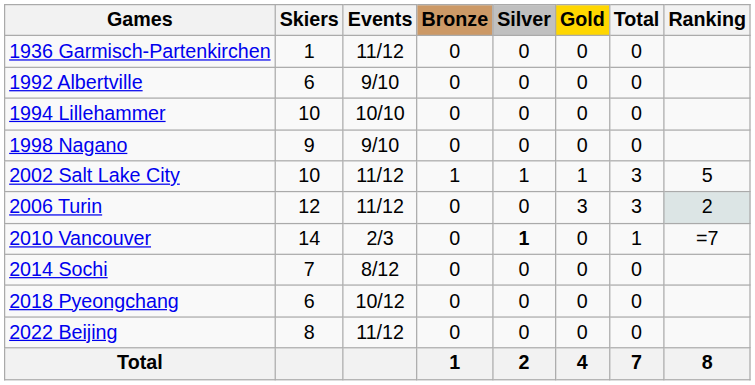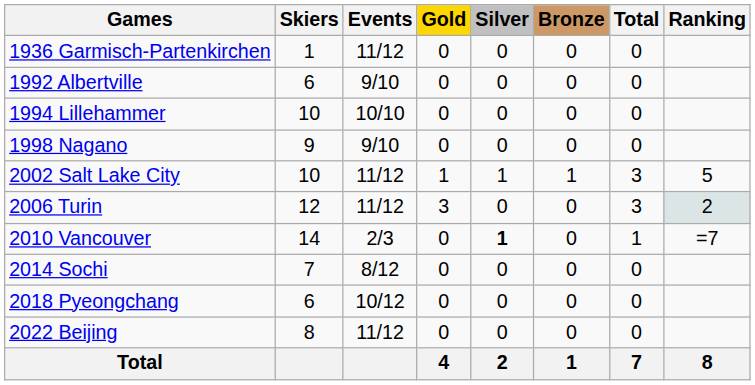columns swapped: Gold <-> Bronze
